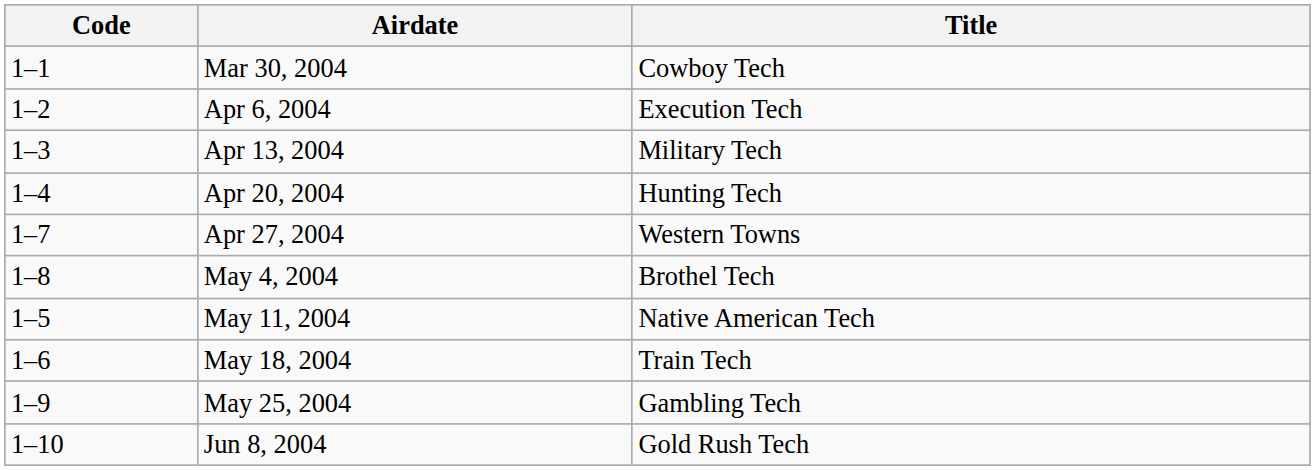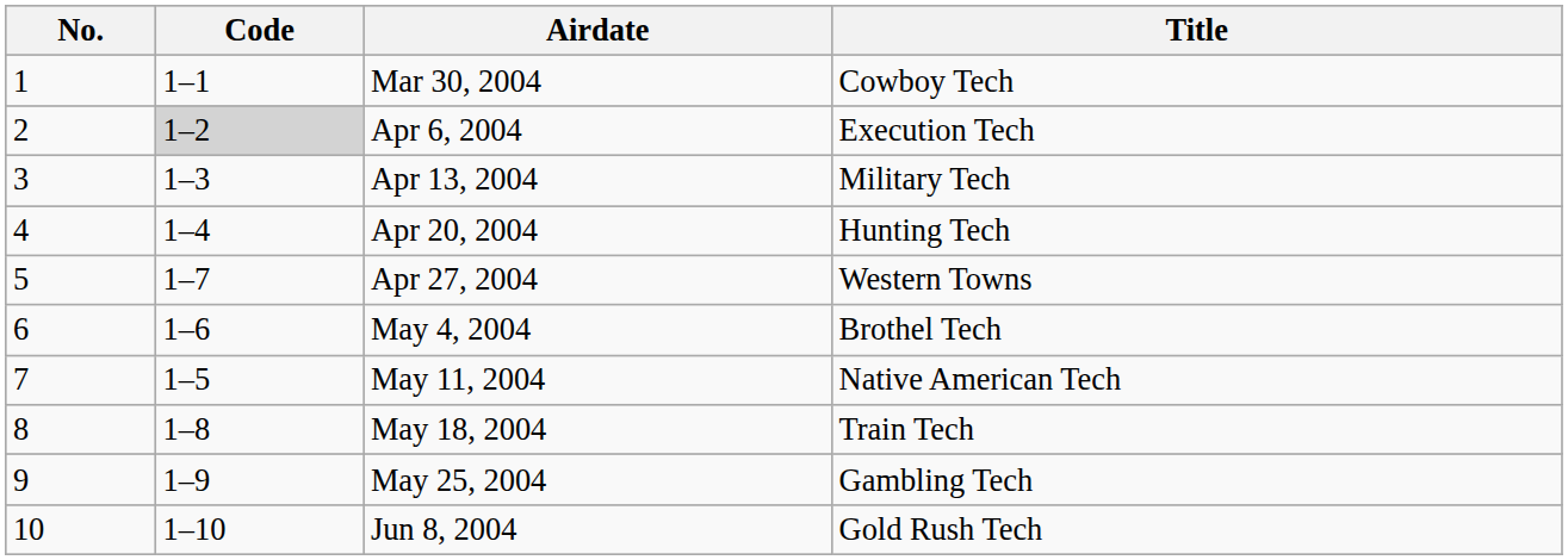+ column: No. | 1 | 2 | 3 | 4 | 5 | 6 | 7 | 8 | 9 | 10
Apr 6, 2004 | Code: no background -> lightgrey background
May 4, 2004 | Code: 1–8 -> 1–6
May 18, 2004 | Code: 1–6 -> 1–8
